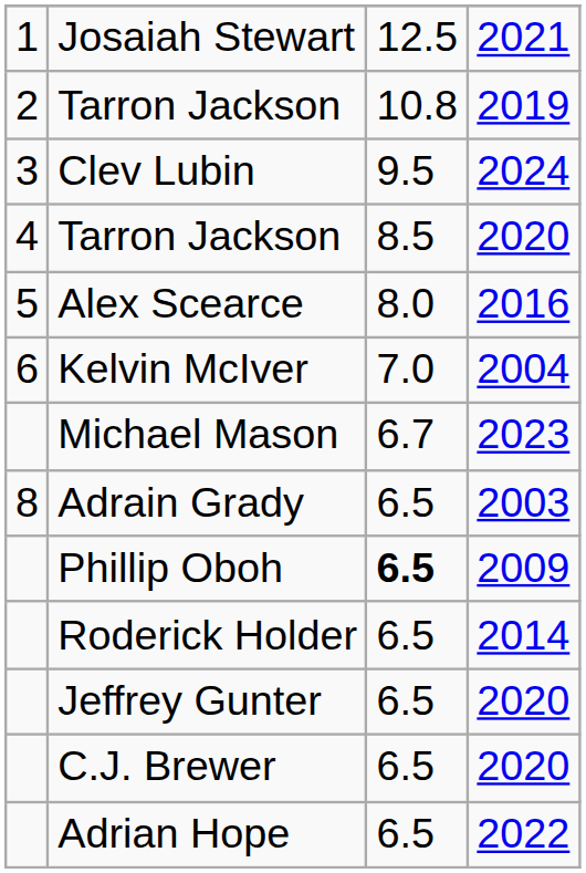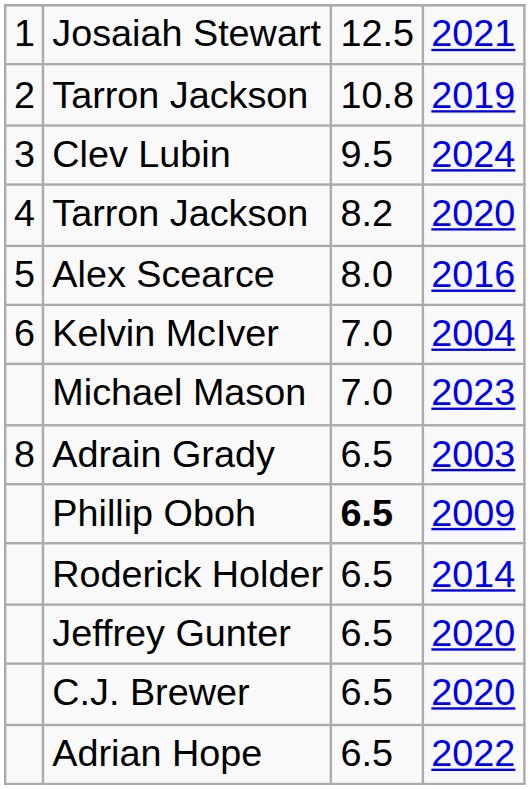Tarron Jackson / 2020 | column 3: 8.5 -> 8.2
Michael Mason | column 3: 6.7 -> 7.0
